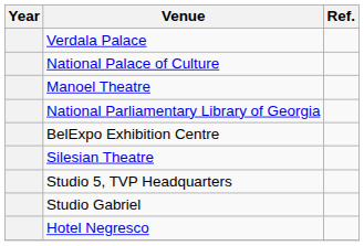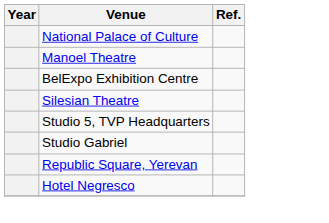- row: Verdala Palace
- row: National Parliamentary Library of Georgia
+ row: Republic Square, Yerevan
